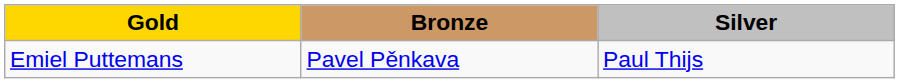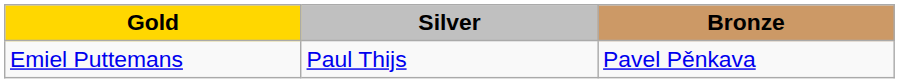columns swapped: Silver <-> Bronze
